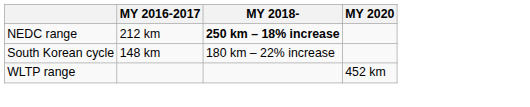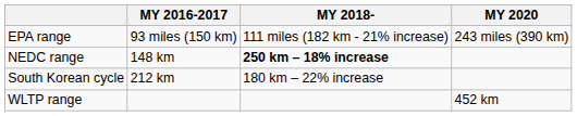+ row: EPA range | 93 miles (150 km) | 111 miles (182 km - 21% increase) | 243 miles (390 km)
NEDC range | MY 2016-2017: 212 km -> 148 km
South Korean cycle | MY 2016-2017: 148 km -> 212 km
